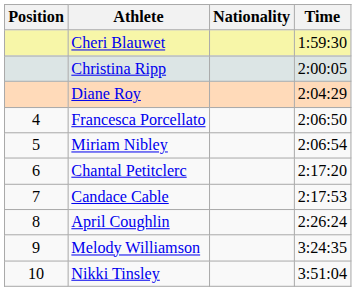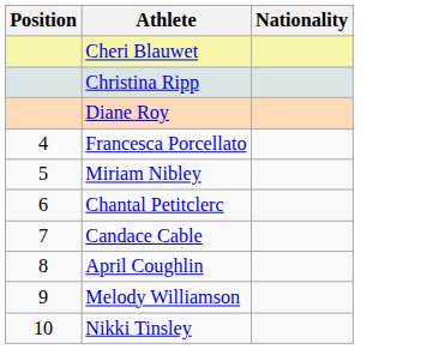- column: Time | 1:59:30 | 2:00:05 | 2:04:29 | 2:06:50 | 2:06:54 | 2:17:20 | 2:17:53 | 2:26:24 | 3:24:35 | 3:51:04
